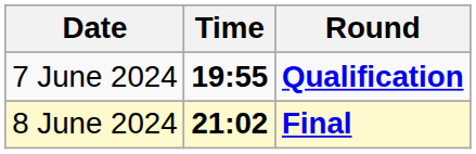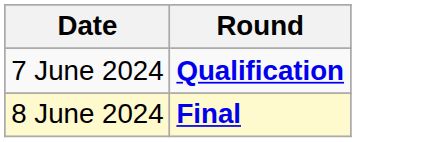- column: Time | 19:55 | 21:02
